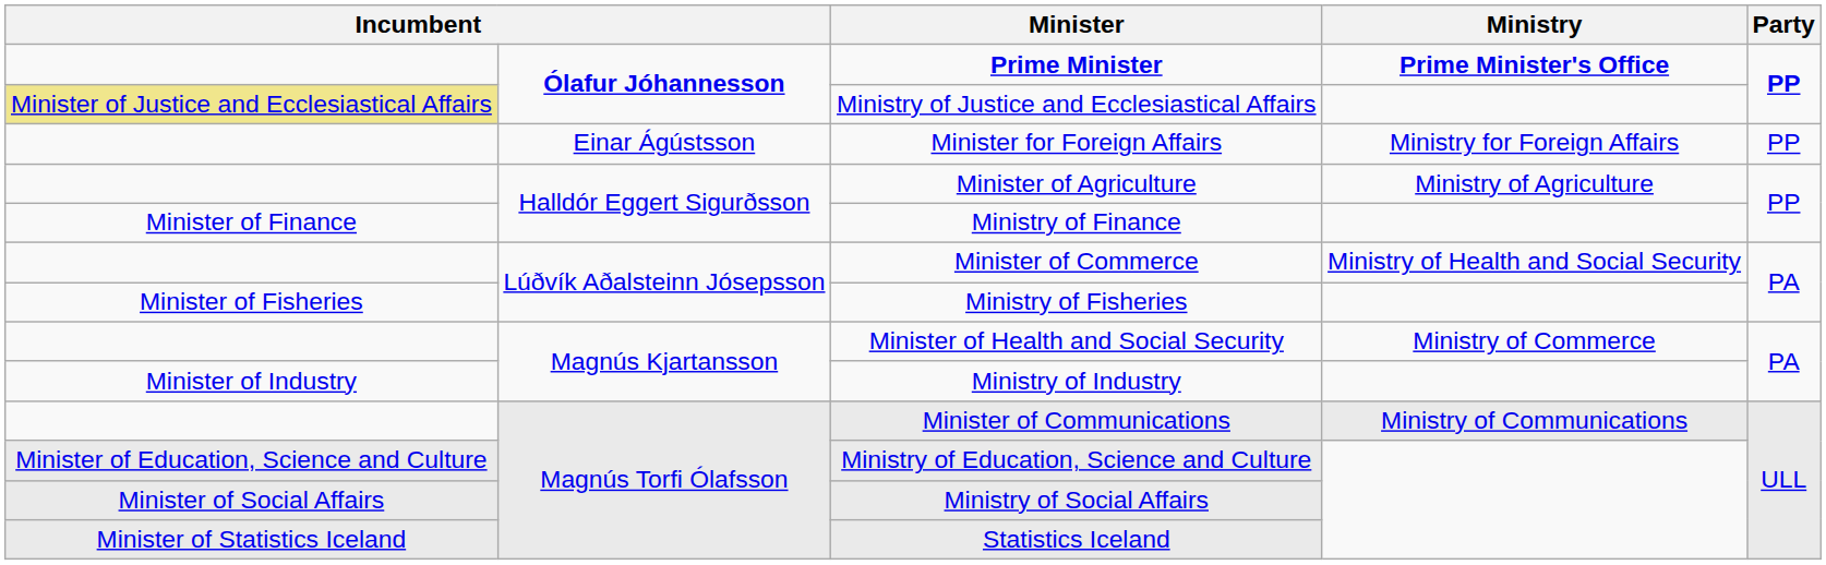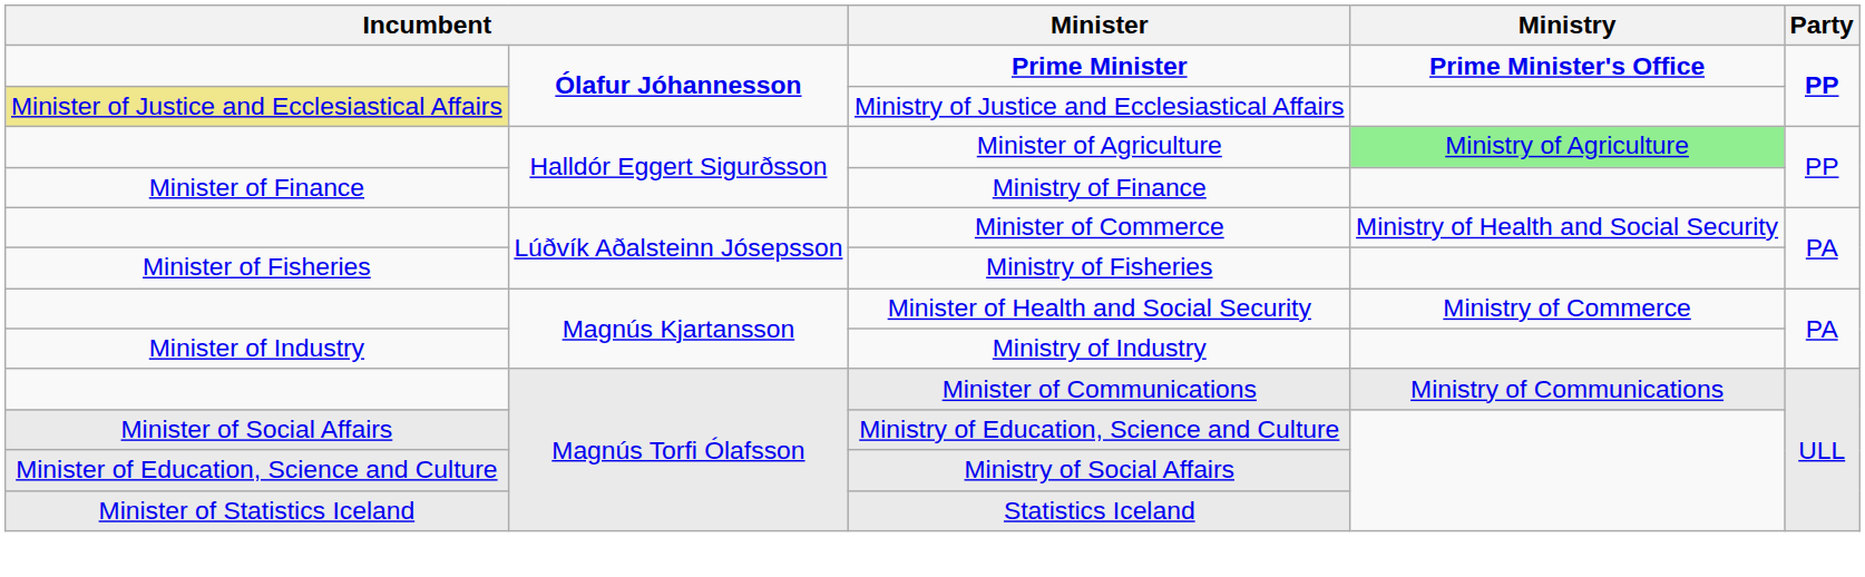- row: Einar Ágústsson | Minister for Foreign Affairs | Ministry for Foreign Affairs | PP
Minister of Agriculture | Ministry: no background -> lightgreen background
Ministry of Education, Science and Culture | column 1: Minister of Education, Science and Culture -> Minister of Social Affairs
Ministry of Social Affairs | column 1: Minister of Social Affairs -> Minister of Education, Science and Culture
